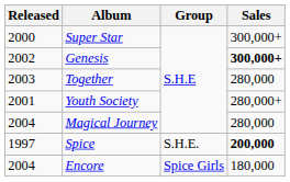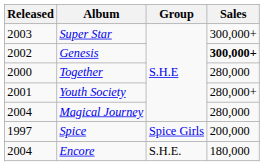Super Star | Released: 2000 -> 2003
Together | Released: 2003 -> 2000
Spice | Group: S.H.E. -> Spice Girls
Spice | Sales: bold -> normal
Encore | Group: Spice Girls -> S.H.E.
